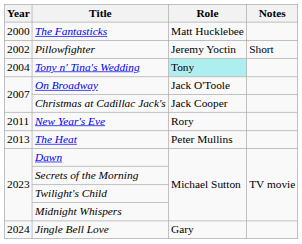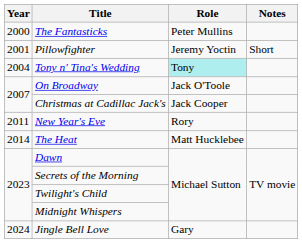The Fantasticks | Role: Matt Hucklebee -> Peter Mullins
Pillowfighter | Year: 2002 -> 2001
The Heat | Year: 2013 -> 2014
The Heat | Role: Peter Mullins -> Matt Hucklebee
